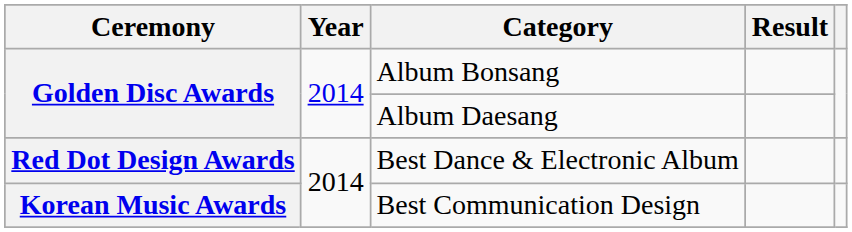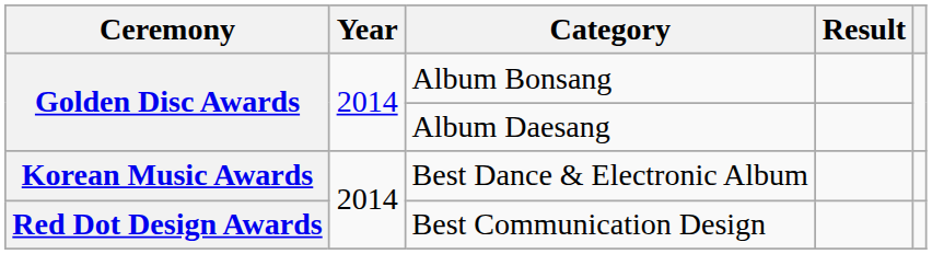Best Dance & Electronic Album | Ceremony: Red Dot Design Awards -> Korean Music Awards
Best Communication Design | Ceremony: Korean Music Awards -> Red Dot Design Awards
